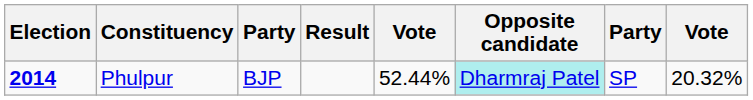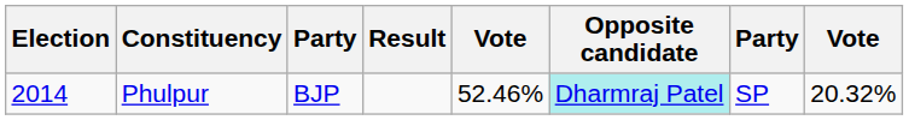Phulpur | Election: bold -> normal
Phulpur | column 5: 52.44% -> 52.46%
